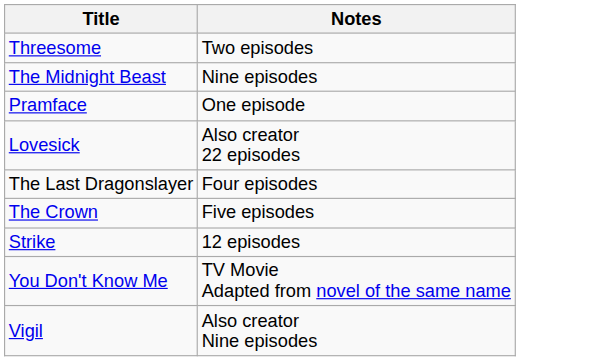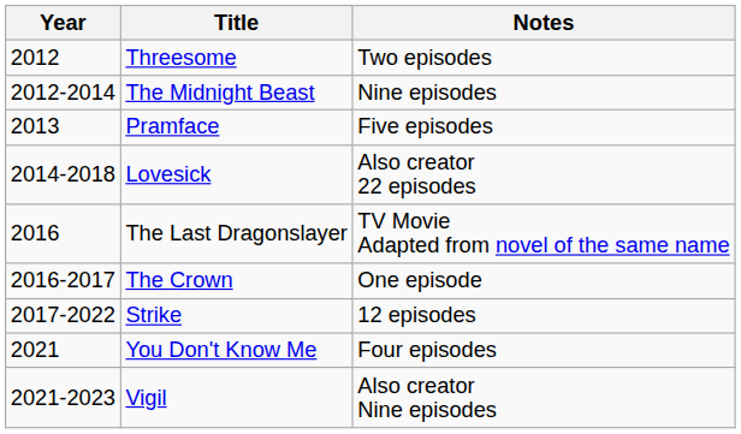+ column: Year | 2012 | 2012-2014 | 2013 | 2014-2018 | 2016 | 2016-2017 | 2017-2022 | 2021 | 2021-2023
Pramface | Notes: One episode -> Five episodes
The Last Dragonslayer | Notes: Four episodes -> TV Movie Adapted from novel of the same name
The Crown | Notes: Five episodes -> One episode
You Don't Know Me | Notes: TV Movie Adapted from novel of the same name -> Four episodes
